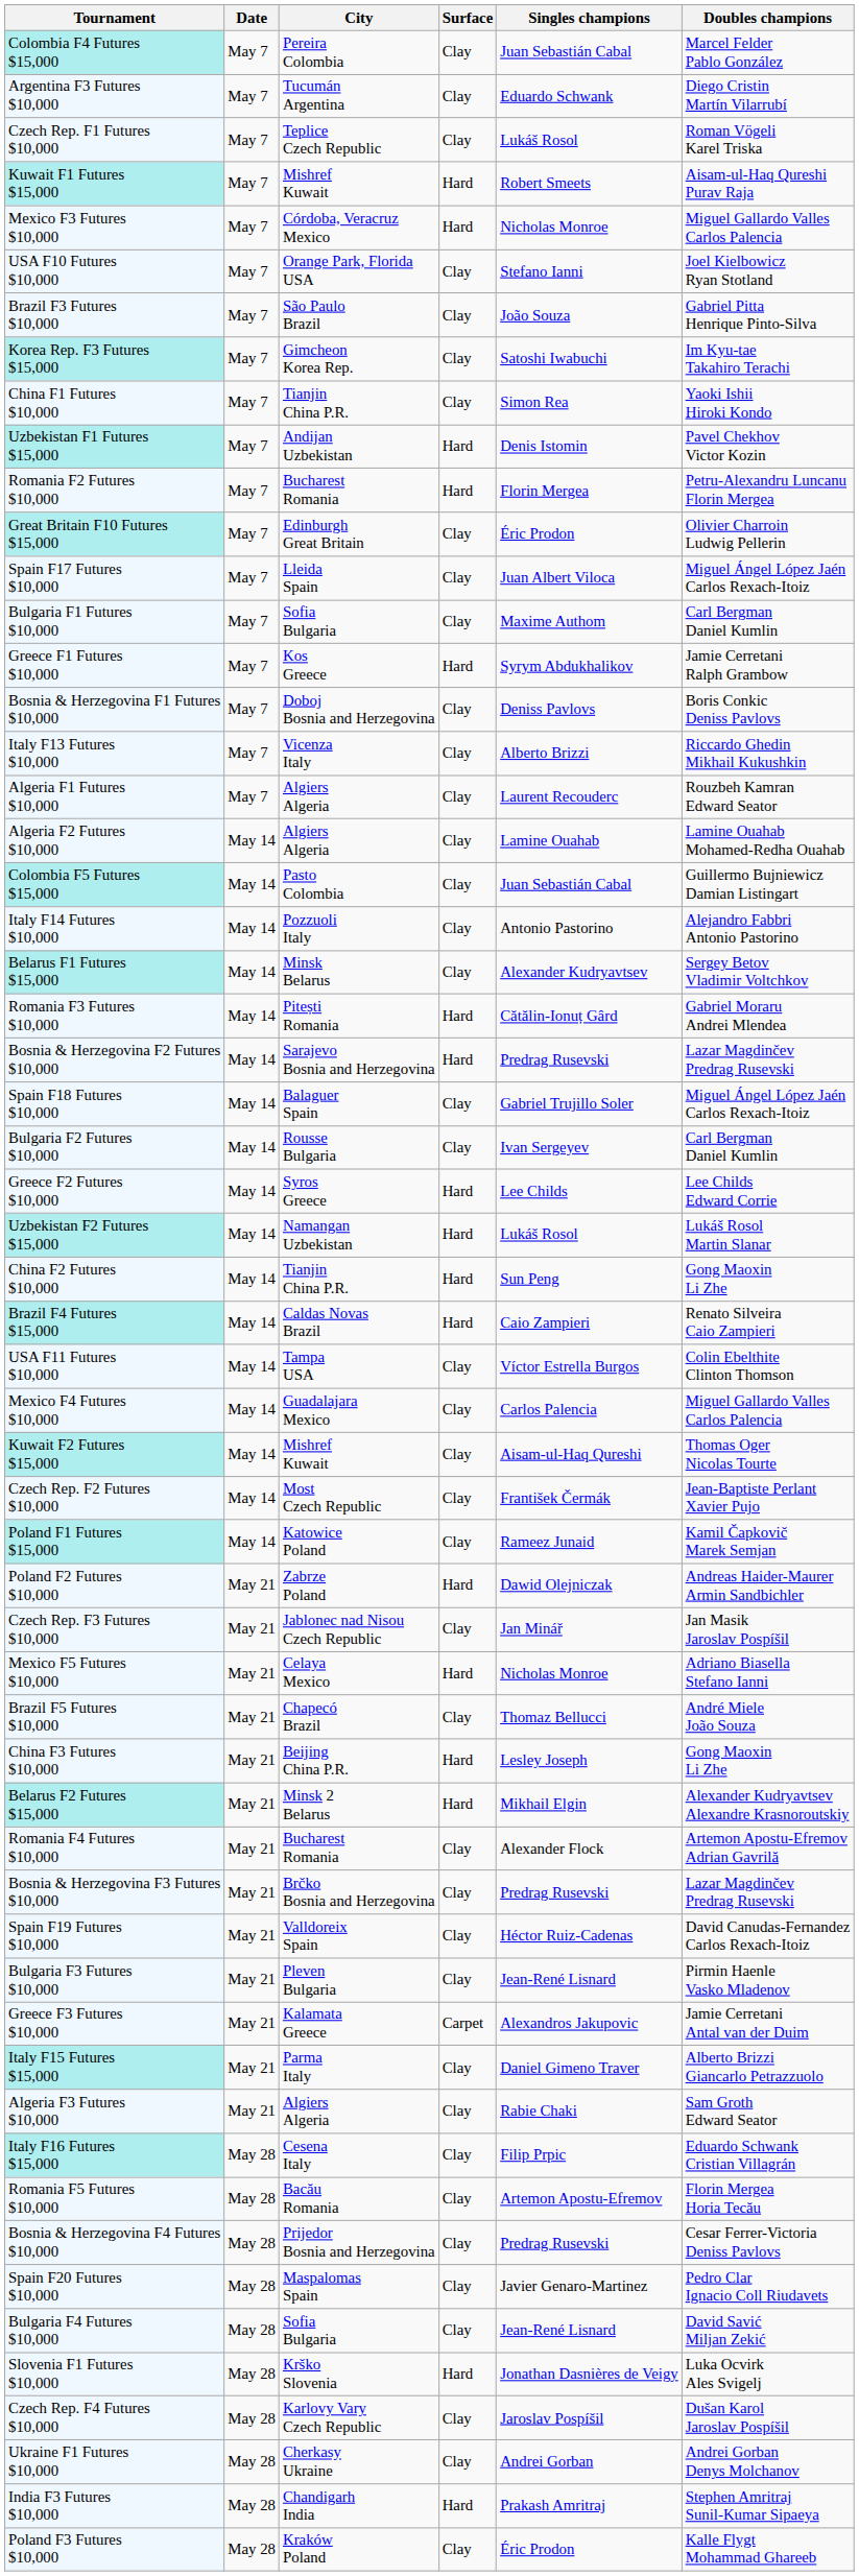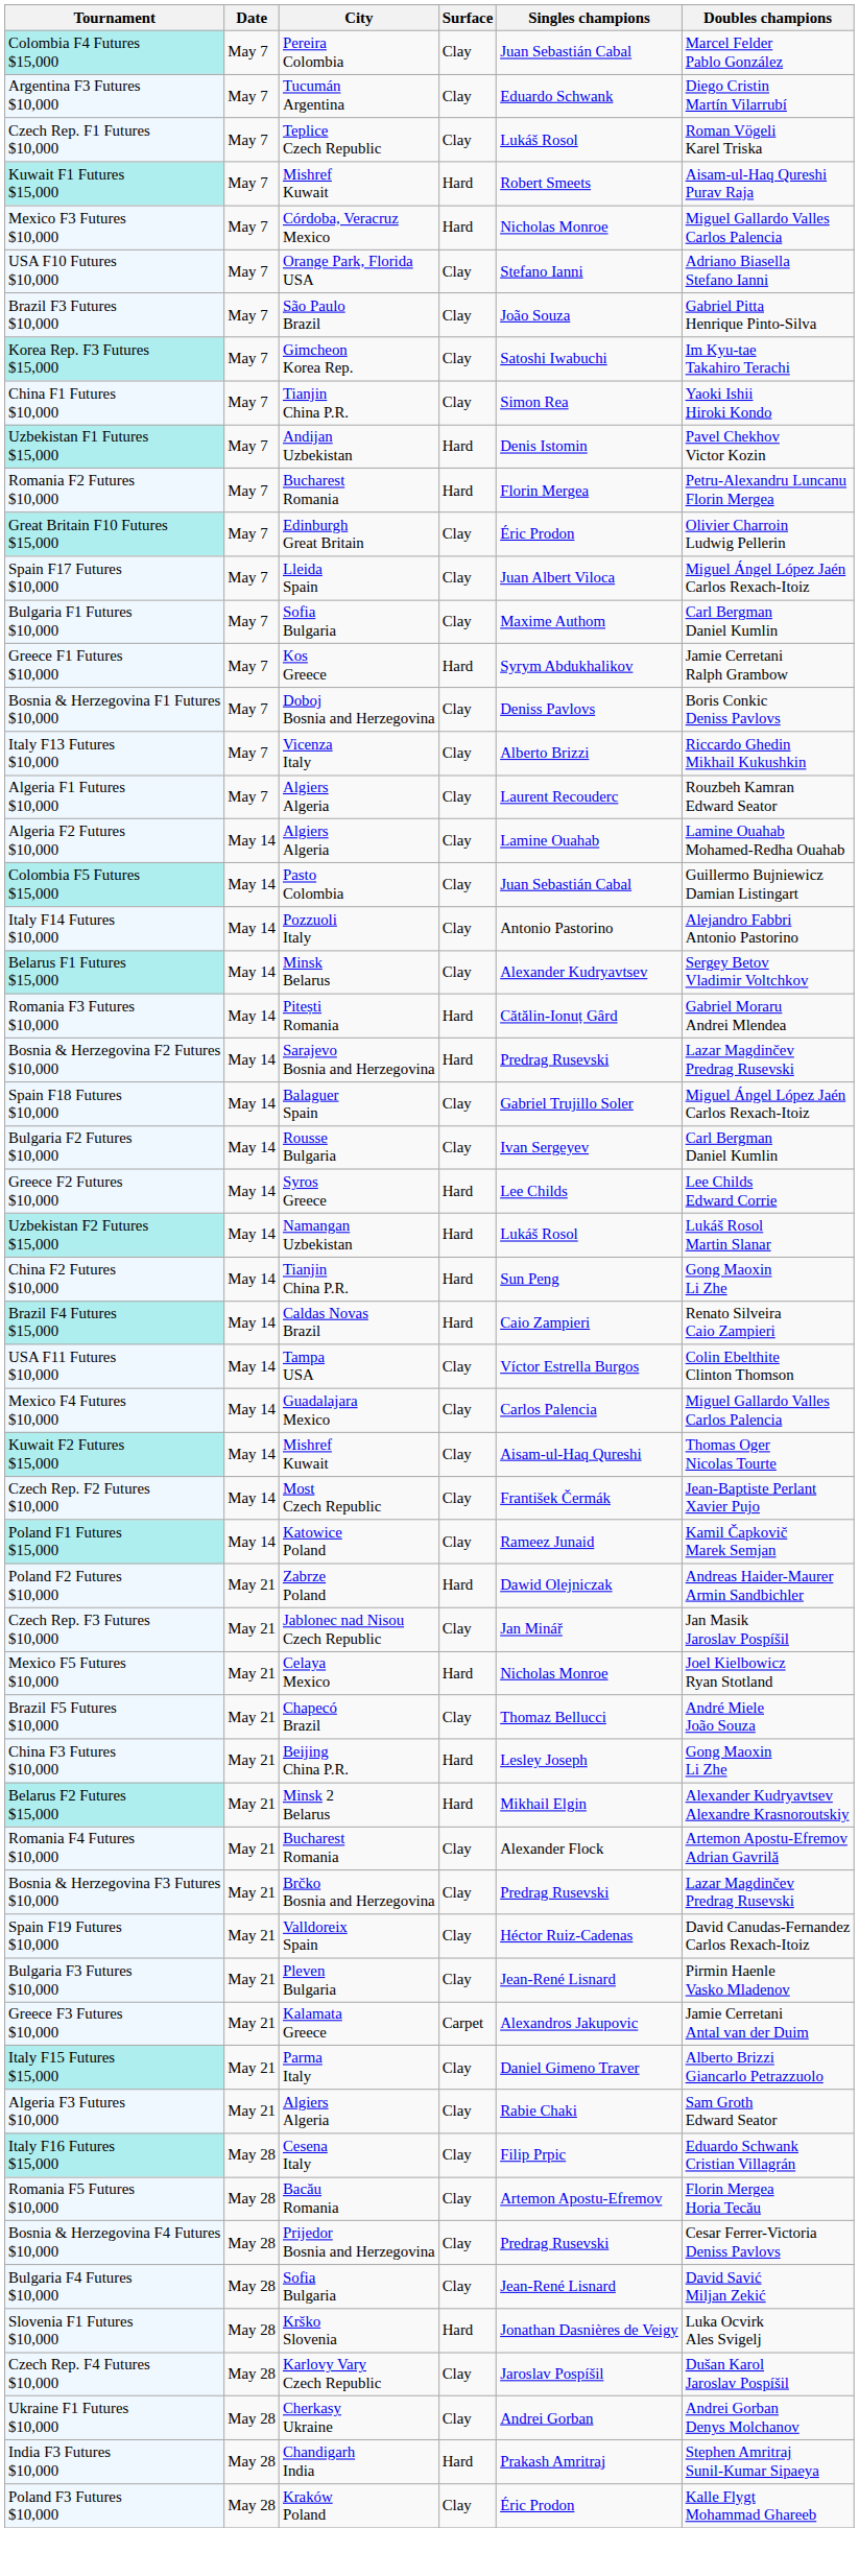USA F10 Futures $10,000 | Doubles champions: Joel Kielbowicz Ryan Stotland -> Adriano Biasella Stefano Ianni
Mexico F5 Futures $10,000 | Doubles champions: Adriano Biasella Stefano Ianni -> Joel Kielbowicz Ryan Stotland
- row: Spain F20 Futures $10,000 | May 28 | Maspalomas Spain | Clay | Javier Genaro-Martinez | Pedro Clar Ignacio Coll Riudavets
